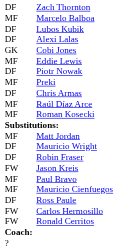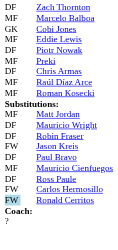- row: DF | Lubos Kubik
- row: DF | Alexi Lalas
Paul Bravo | column 1: MF -> DF
Ronald Cerritos | column 1: no background -> lightblue background
